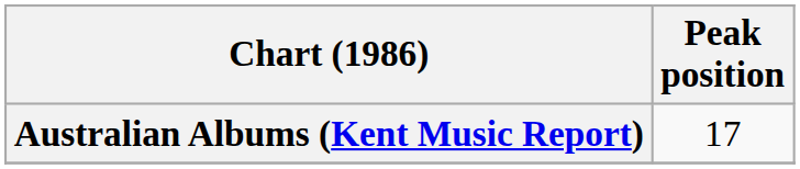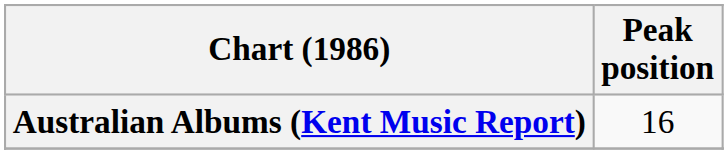Australian Albums (Kent Music Report) | Peak position: 17 -> 16
